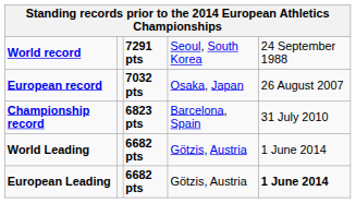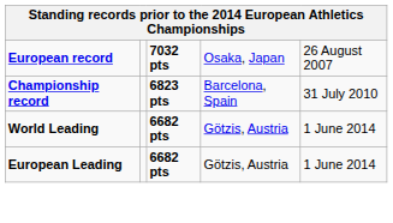- row: World record | 7291 pts | Seoul, South Korea | 24 September 1988
European Leading | column 5: bold -> normal
